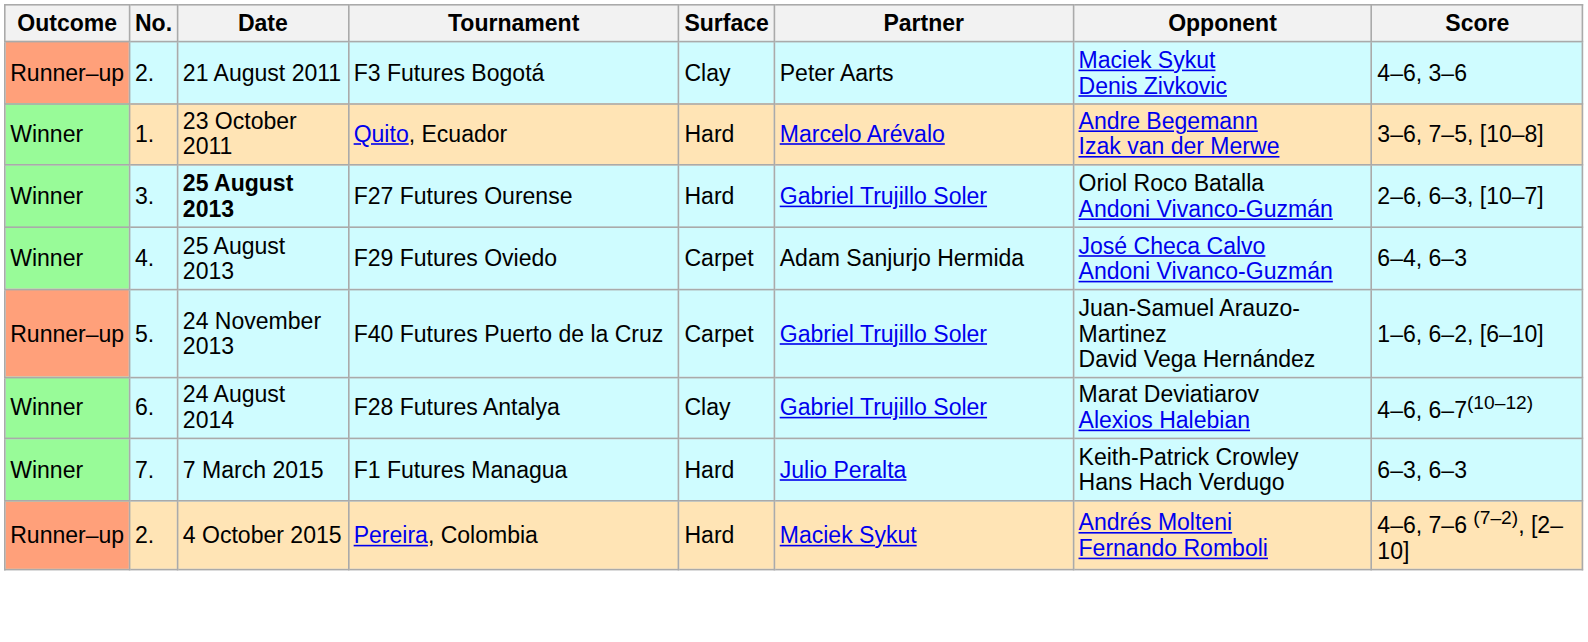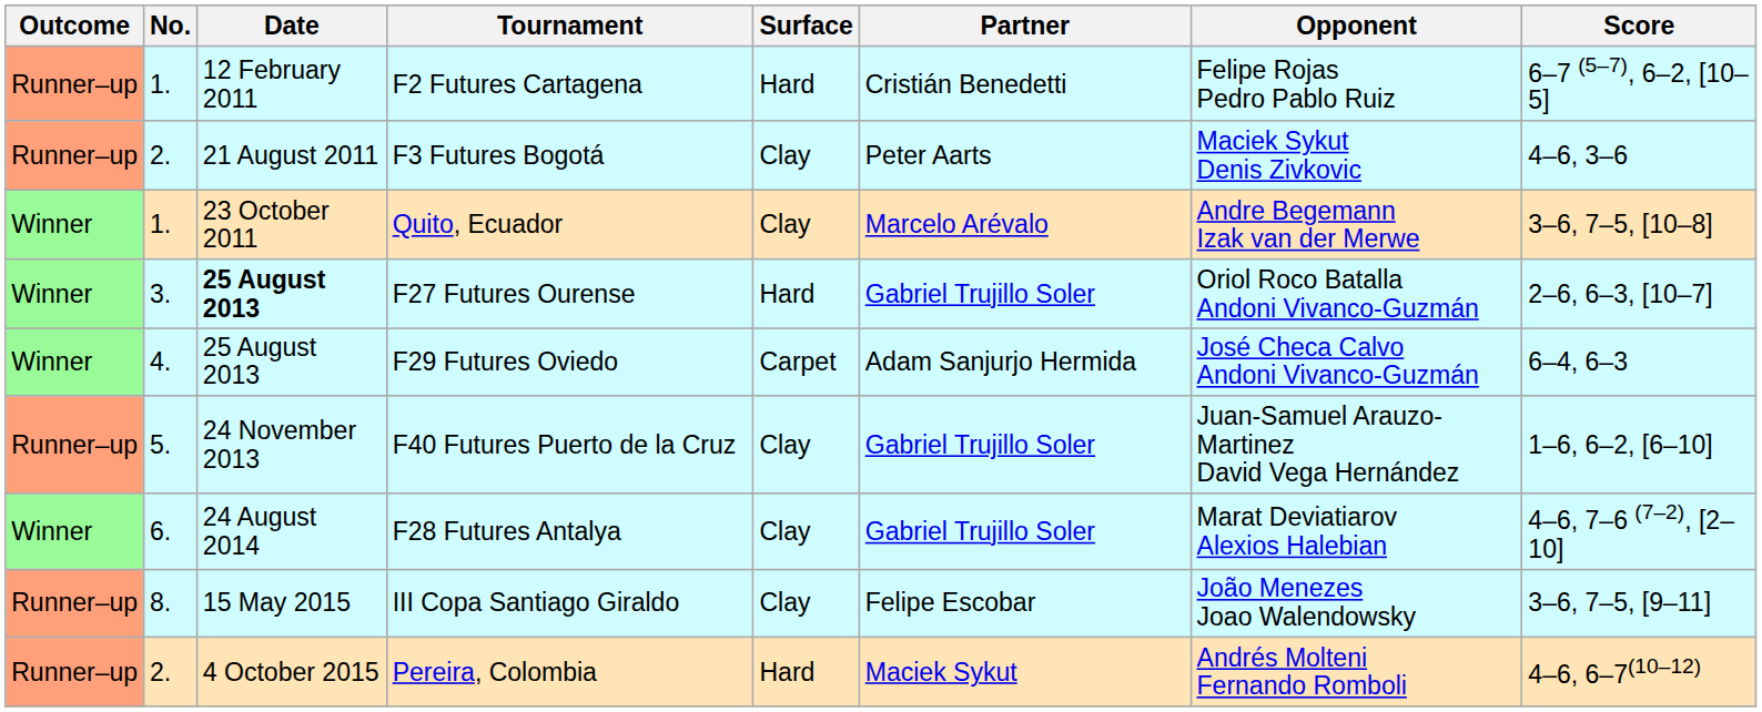+ row: Runner–up | 1. | 12 February 2011 | F2 Futures Cartagena | Hard | Cristián Benedetti | Felipe Rojas Pedro Pablo Ruiz | 6–7 (5–7), 6–2, [10–5]
Quito, Ecuador | Surface: Hard -> Clay
F40 Futures Puerto de la Cruz | Surface: Carpet -> Clay
F28 Futures Antalya | Score: 4–6, 6–7(10–12) -> 4–6, 7–6 (7–2), [2–10]
- row: Winner | 7. | 7 March 2015 | F1 Futures Managua | Hard | Julio Peralta | Keith-Patrick Crowley Hans Hach Verdugo | 6–3, 6–3
+ row: Runner–up | 8. | 15 May 2015 | III Copa Santiago Giraldo | Clay | Felipe Escobar | João Menezes Joao Walendowsky | 3–6, 7–5, [9–11]
Pereira, Colombia | Score: 4–6, 7–6 (7–2), [2–10] -> 4–6, 6–7(10–12)
